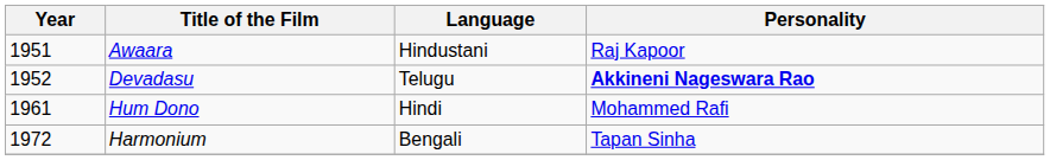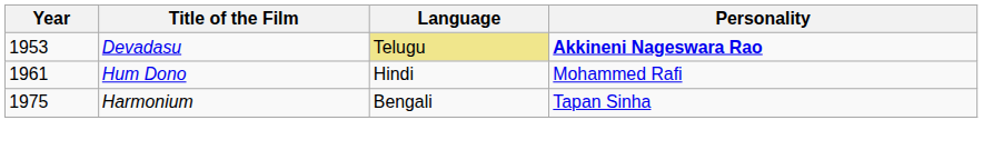- row: 1951 | Awaara | Hindustani | Raj Kapoor
Devadasu | Year: 1952 -> 1953
Devadasu | Language: no background -> khaki background
Harmonium | Year: 1972 -> 1975
